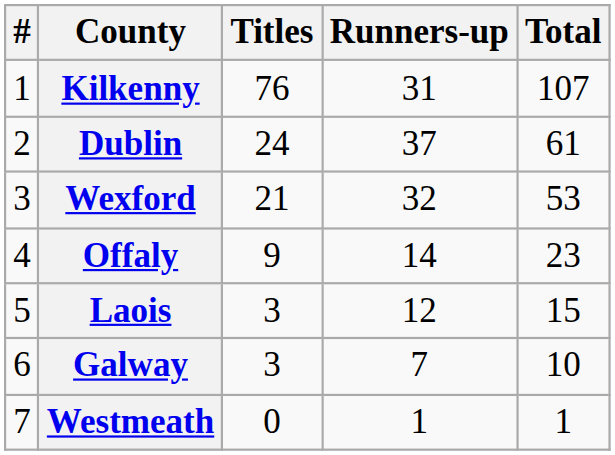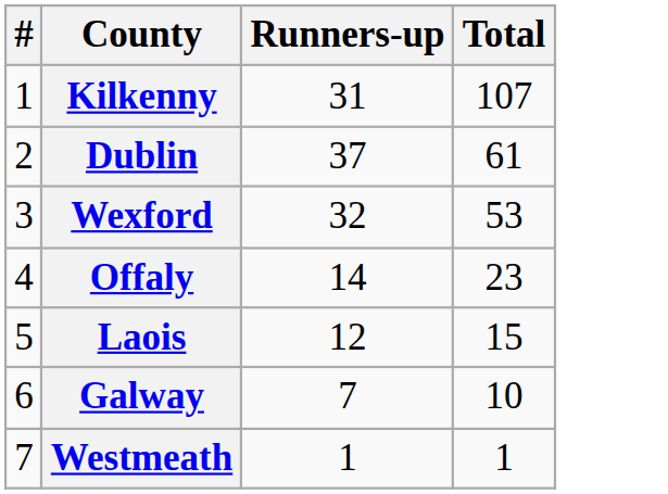- column: Titles | 76 | 24 | 21 | 9 | 3 | 3 | 0
